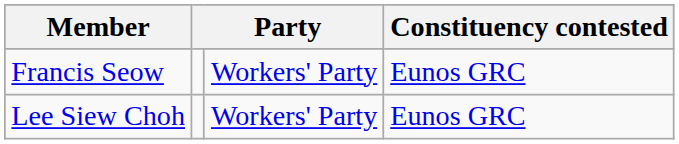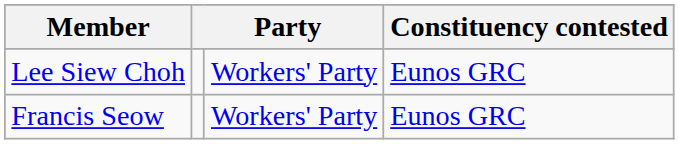rows swapped: Lee Siew Choh <-> Francis Seow
